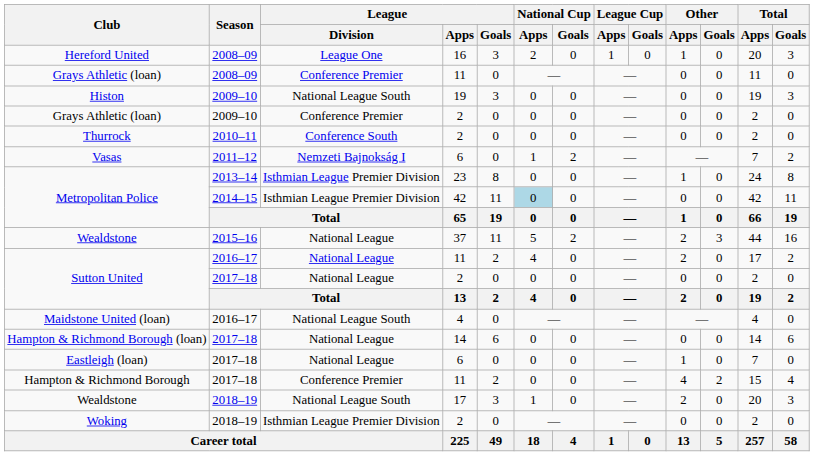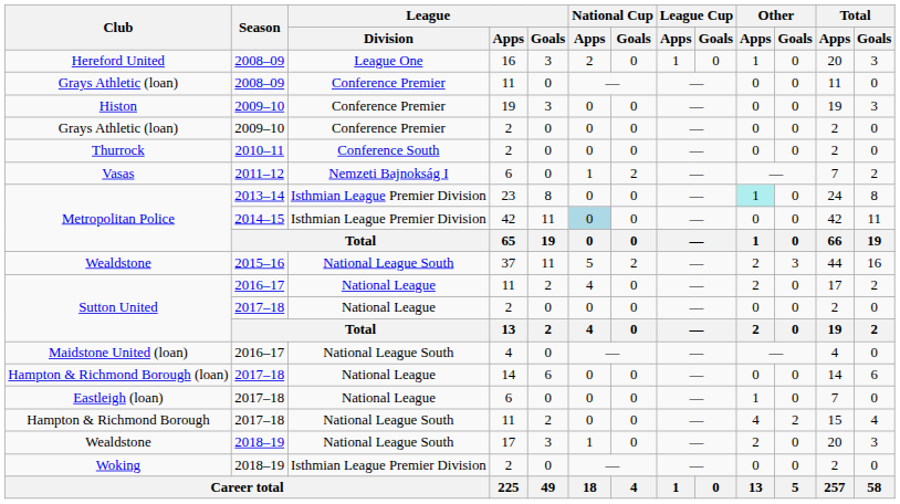Histon | League / Division: National League South -> Conference Premier
Metropolitan Police / 23 | Other / Apps: no background -> paleturquoise background
Wealdstone / 37 | League / Division: National League -> National League South
Hampton & Richmond Borough | League / Division: Conference Premier -> National League South
